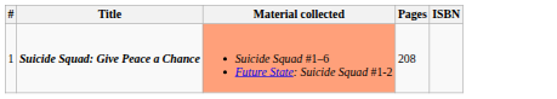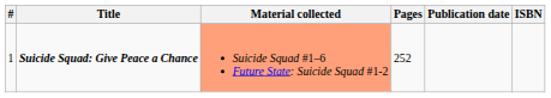+ column: Publication date
Suicide Squad: Give Peace a Chance | Pages: 208 -> 252
